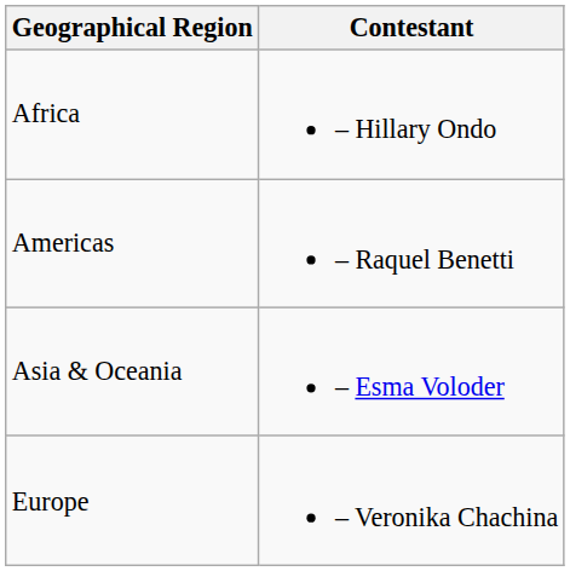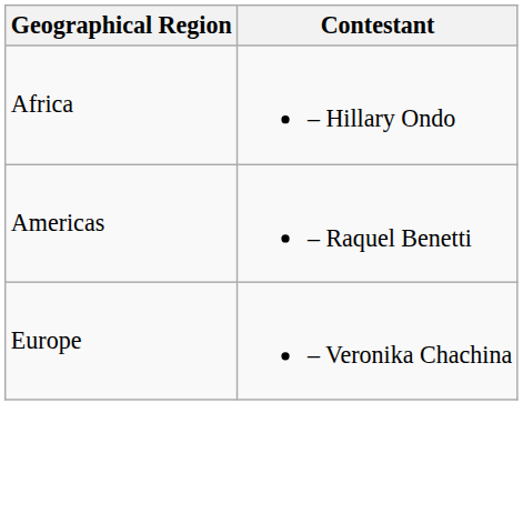- row: Asia & Oceania | – Esma Voloder
